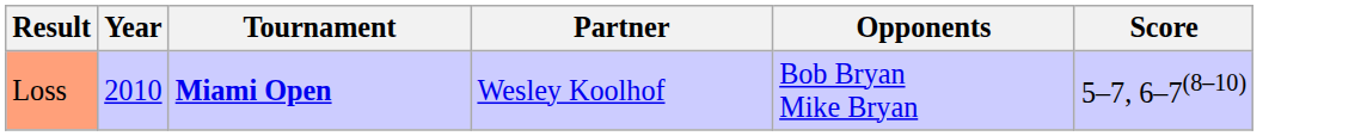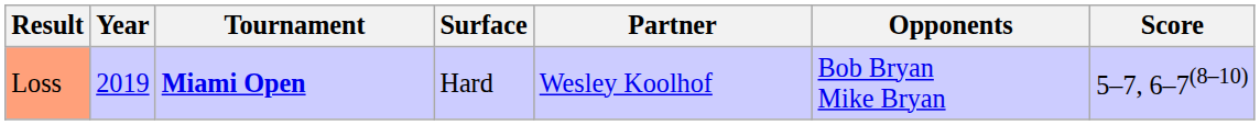+ column: Surface | Hard
Loss | Year: 2010 -> 2019
